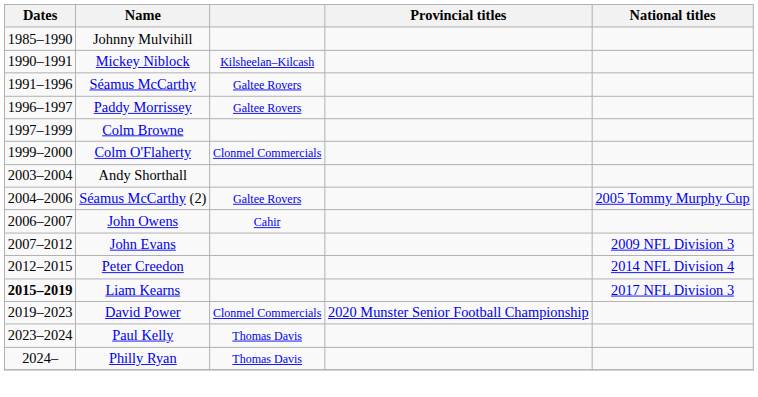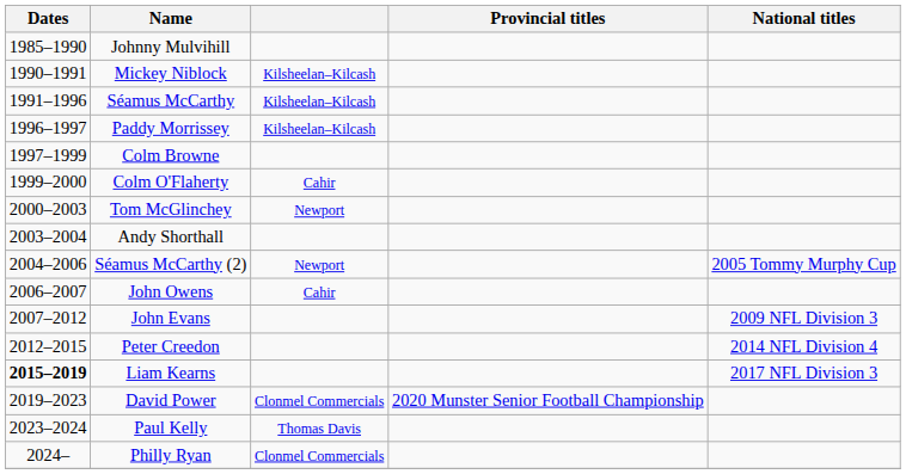Séamus McCarthy | column 3: Galtee Rovers -> Kilsheelan–Kilcash
Paddy Morrissey | column 3: Galtee Rovers -> Kilsheelan–Kilcash
Colm O'Flaherty | column 3: Clonmel Commercials -> Cahir
+ row: 2000–2003 | Tom McGlinchey | Newport
Séamus McCarthy (2) | column 3: Galtee Rovers -> Newport
Philly Ryan | column 3: Thomas Davis -> Clonmel Commercials
